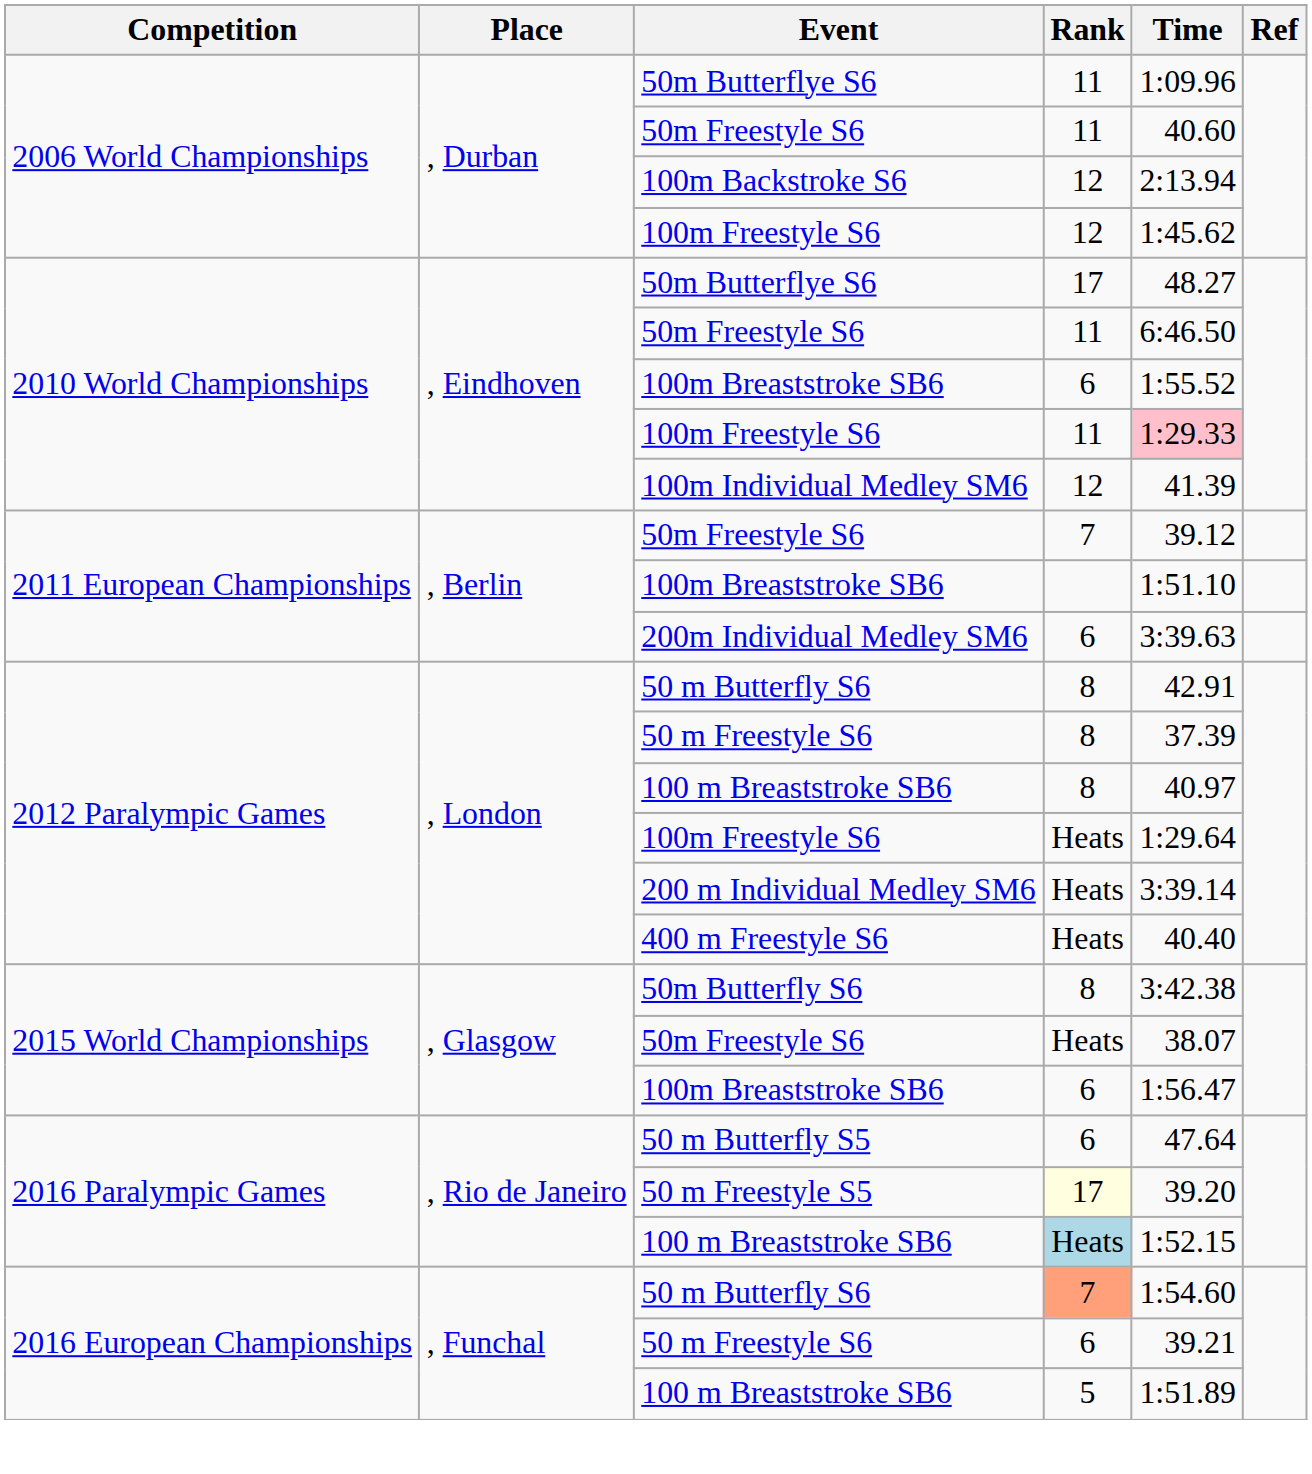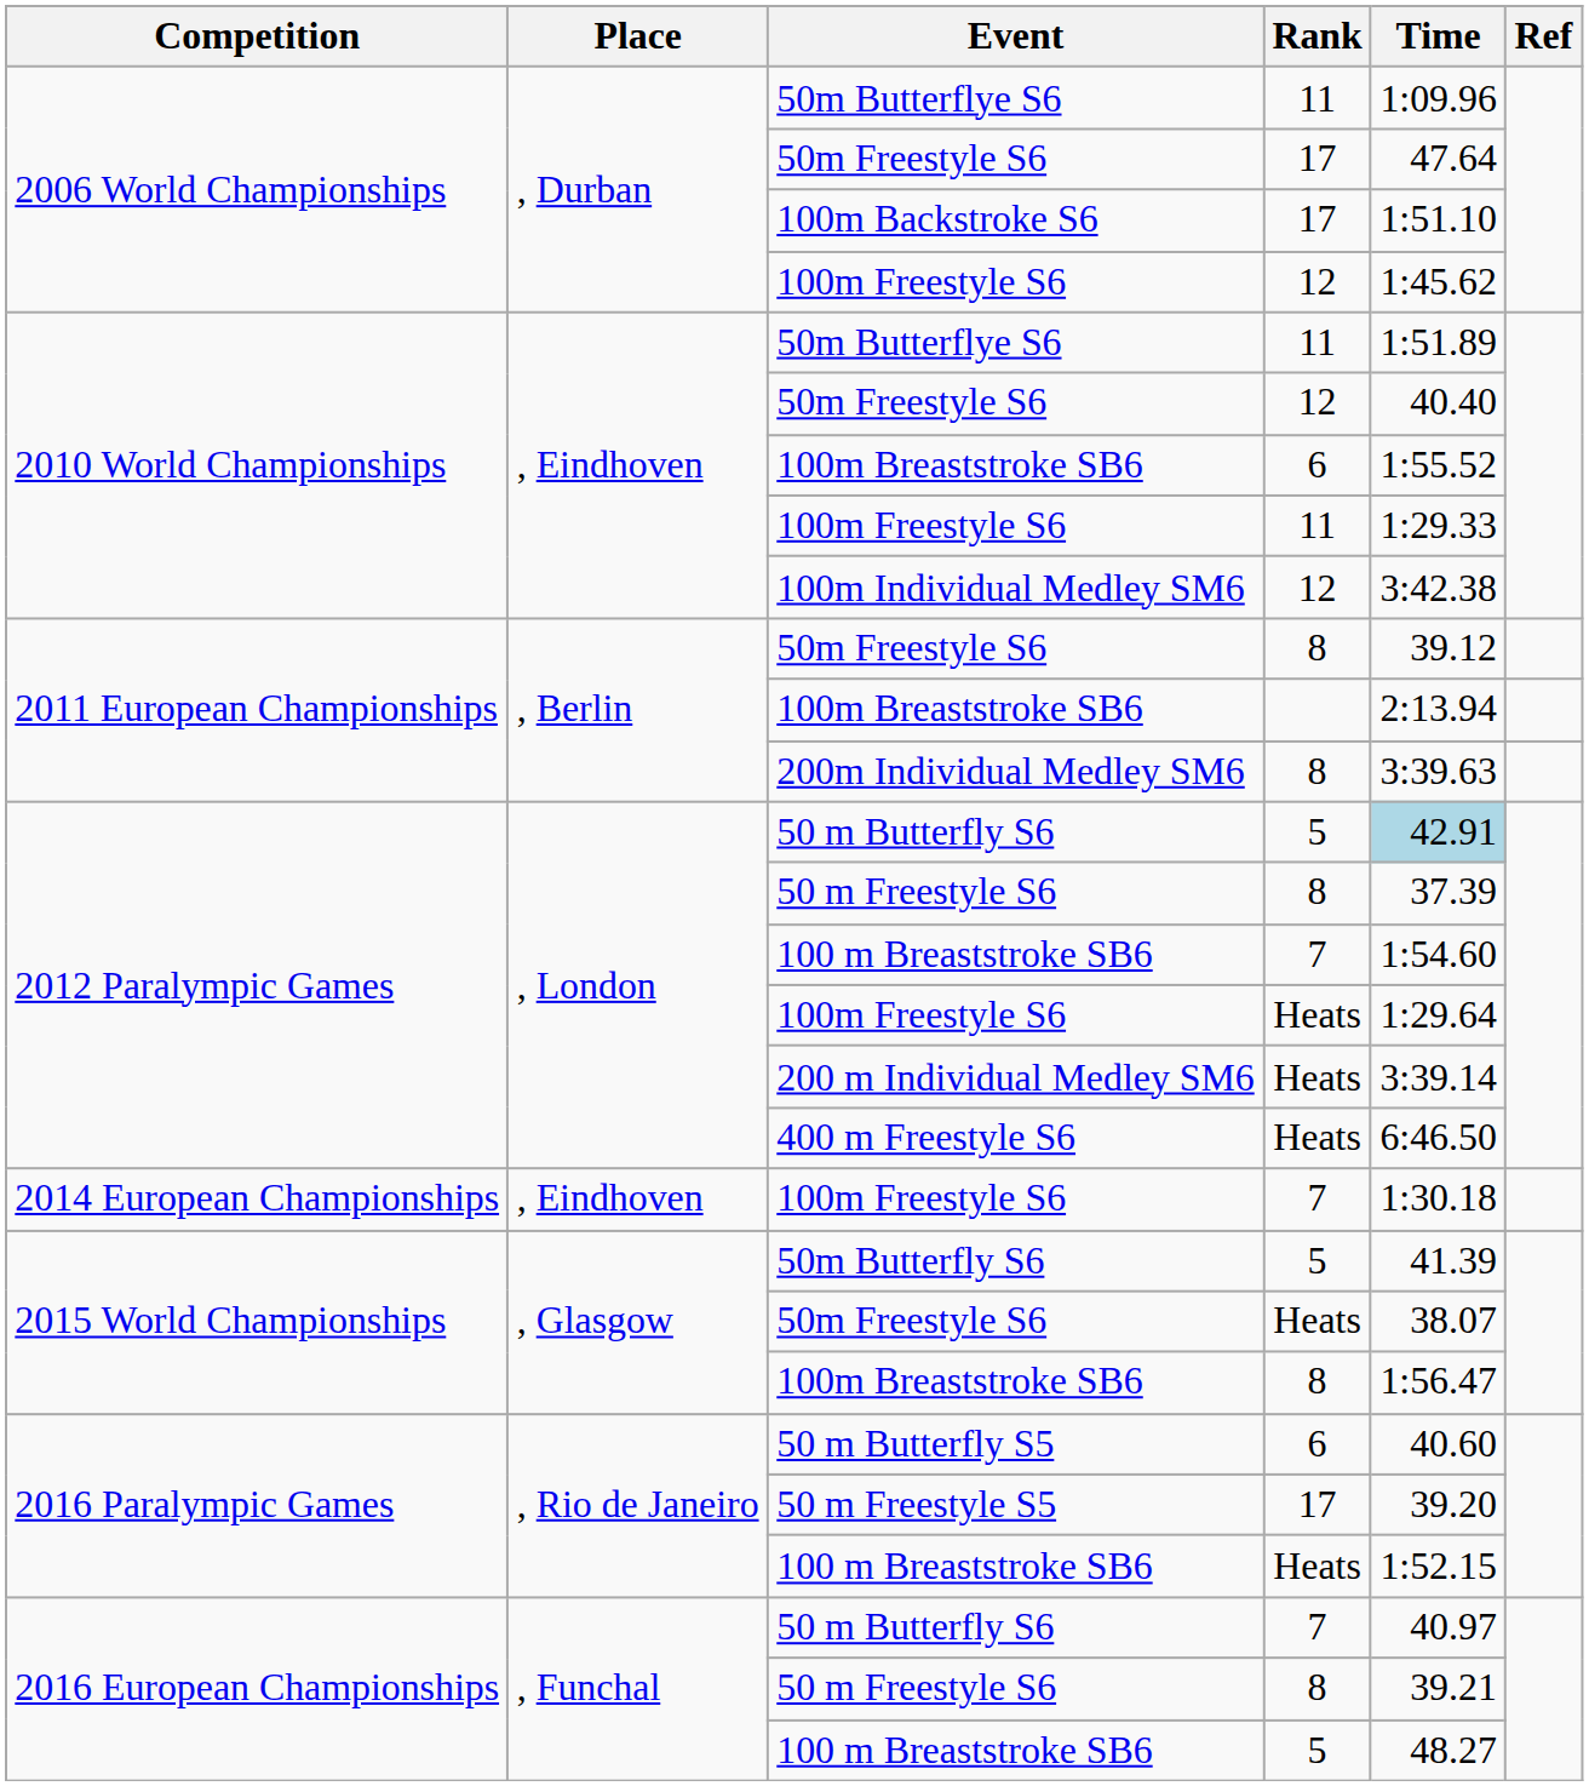2006 World Championships / 50m Freestyle S6 | Rank: 11 -> 17
2006 World Championships / 50m Freestyle S6 | Time: 40.60 -> 47.64
100m Backstroke S6 | Rank: 12 -> 17
100m Backstroke S6 | Time: 2:13.94 -> 1:51.10
2010 World Championships / 50m Butterflye S6 | Rank: 17 -> 11
2010 World Championships / 50m Butterflye S6 | Time: 48.27 -> 1:51.89
2010 World Championships / 50m Freestyle S6 | Rank: 11 -> 12
2010 World Championships / 50m Freestyle S6 | Time: 6:46.50 -> 40.40
2010 World Championships / 100m Freestyle S6 | Time: pink background -> no background
100m Individual Medley SM6 | Time: 41.39 -> 3:42.38
2011 European Championships / 50m Freestyle S6 | Rank: 7 -> 8
2011 European Championships / 100m Breaststroke SB6 | Time: 1:51.10 -> 2:13.94
200m Individual Medley SM6 | Rank: 6 -> 8
2012 Paralympic Games / 50 m Butterfly S6 | Rank: 8 -> 5
2012 Paralympic Games / 50 m Butterfly S6 | Time: no background -> lightblue background
2012 Paralympic Games / 100 m Breaststroke SB6 | Rank: 8 -> 7
2012 Paralympic Games / 100 m Breaststroke SB6 | Time: 40.97 -> 1:54.60
400 m Freestyle S6 | Time: 40.40 -> 6:46.50
+ row: 2014 European Championships | , Eindhoven | 100m Freestyle S6 | 7 | 1:30.18
50m Butterfly S6 | Rank: 8 -> 5
50m Butterfly S6 | Time: 3:42.38 -> 41.39
2015 World Championships / 100m Breaststroke SB6 | Rank: 6 -> 8
50 m Butterfly S5 | Time: 47.64 -> 40.60
50 m Freestyle S5 | Rank: lightyellow background -> no background
2016 Paralympic Games / 100 m Breaststroke SB6 | Rank: lightblue background -> no background
2016 European Championships / 50 m Butterfly S6 | Rank: lightsalmon background -> no background
2016 European Championships / 50 m Butterfly S6 | Time: 1:54.60 -> 40.97
2016 European Championships / 50 m Freestyle S6 | Rank: 6 -> 8
2016 European Championships / 100 m Breaststroke SB6 | Time: 1:51.89 -> 48.27
